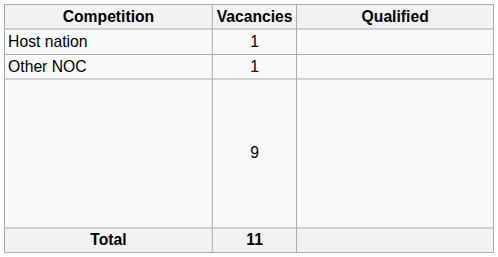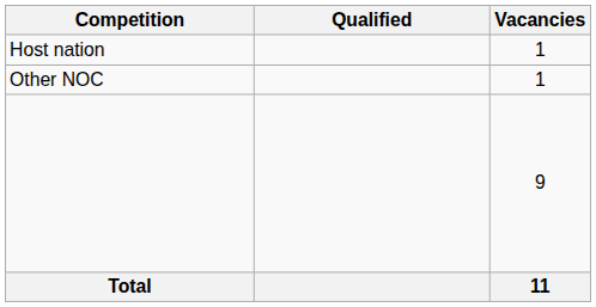columns swapped: Vacancies <-> Qualified
